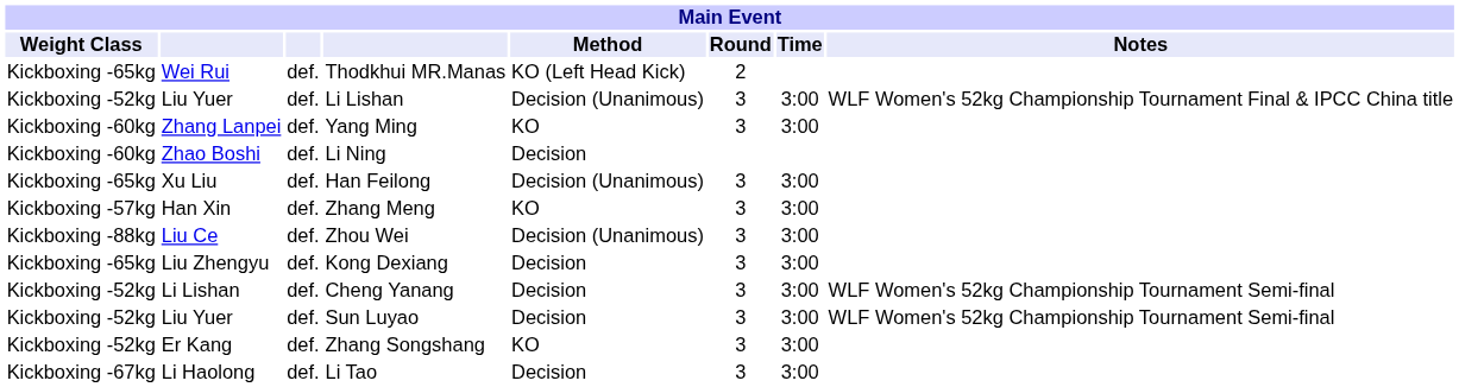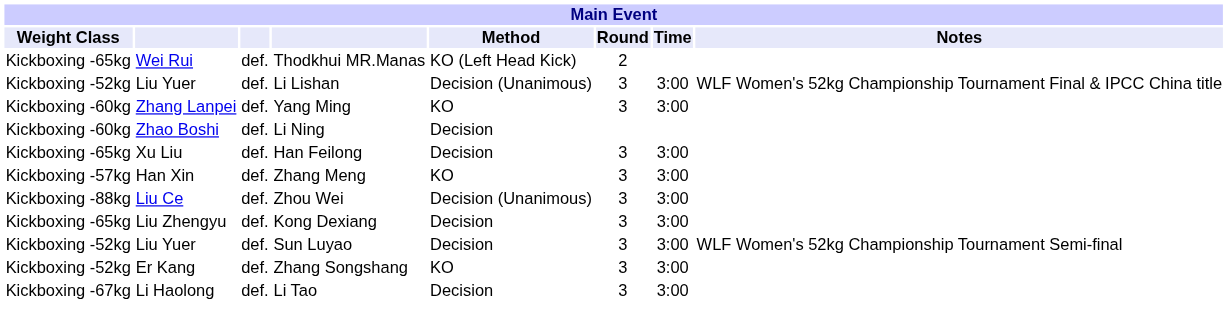Han Feilong | Main Event / Method: Decision (Unanimous) -> Decision
- row: Kickboxing -52kg | Li Lishan | def. | Cheng Yanang | Decision | 3 | 3:00 | WLF Women's 52kg Championship Tournament Semi-final
